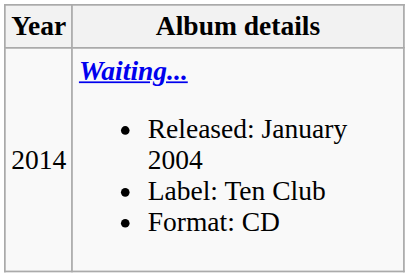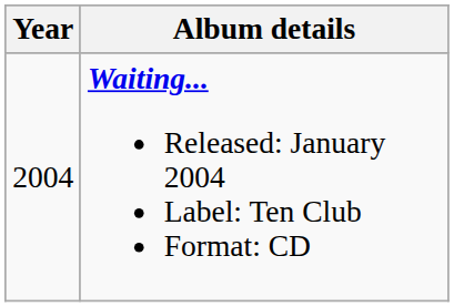Waiting... Released: January 2004 Label: Ten Club Format: CD | Year: 2014 -> 2004
